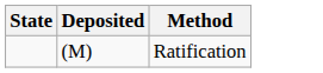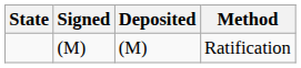+ column: Signed | (M)
